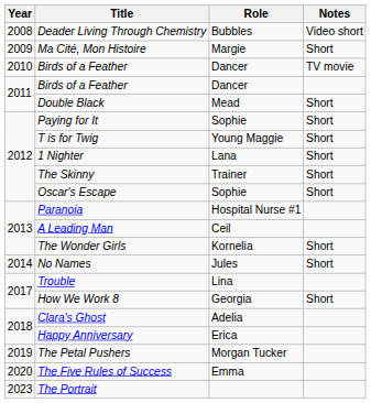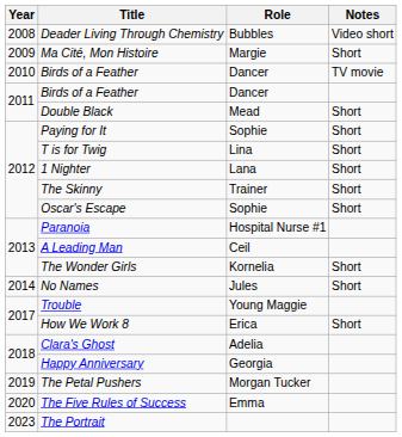T is for Twig | Role: Young Maggie -> Lina
Trouble | Role: Lina -> Young Maggie
How We Work 8 | Role: Georgia -> Erica
Happy Anniversary | Role: Erica -> Georgia
